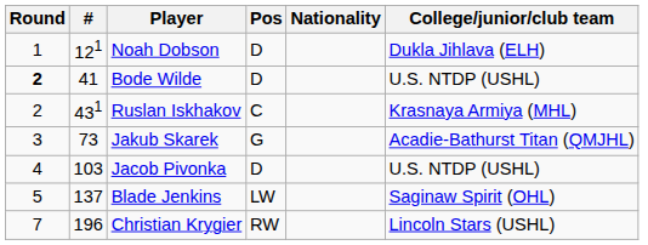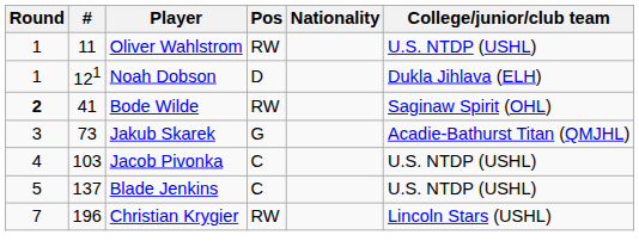+ row: 1 | 11 | Oliver Wahlstrom | RW | U.S. NTDP (USHL)
Bode Wilde | Pos: D -> RW
Bode Wilde | College/junior/club team: U.S. NTDP (USHL) -> Saginaw Spirit (OHL)
- row: 2 | 431 | Ruslan Iskhakov | C | Krasnaya Armiya (MHL)
Jacob Pivonka | Pos: D -> C
Blade Jenkins | Pos: LW -> C
Blade Jenkins | College/junior/club team: Saginaw Spirit (OHL) -> U.S. NTDP (USHL)
